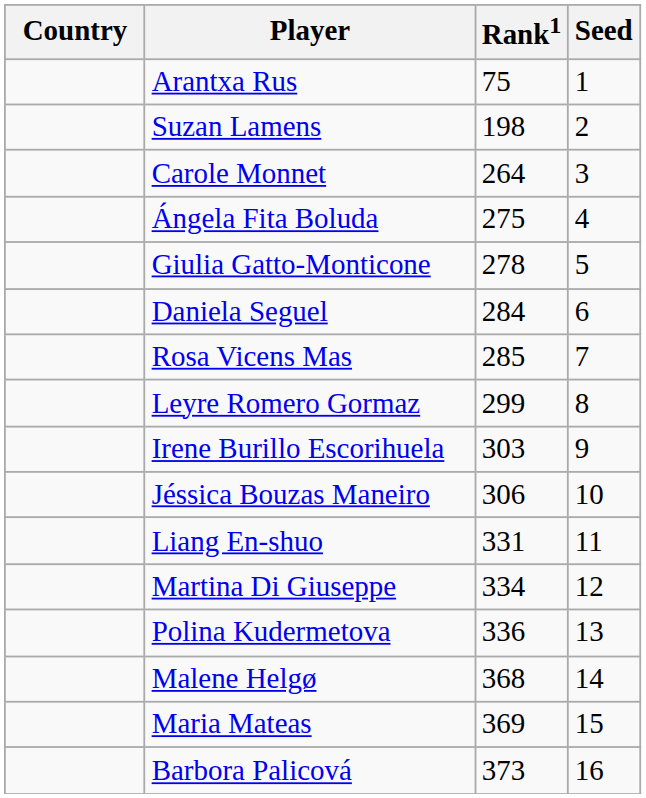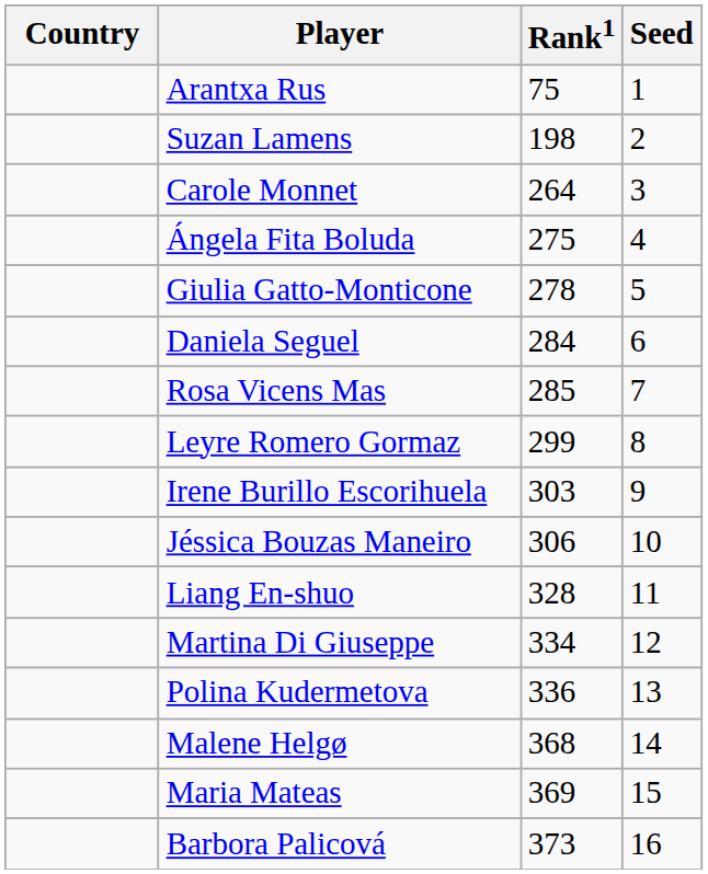Liang En-shuo | Rank1: 331 -> 328
